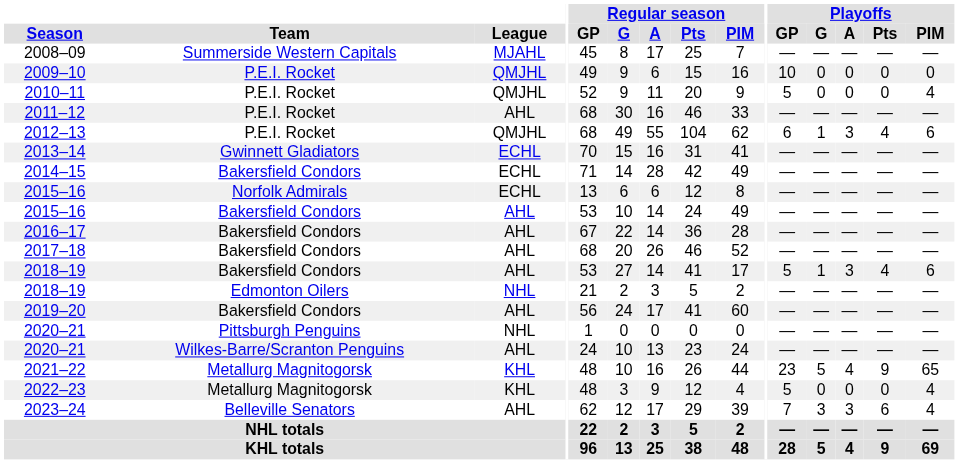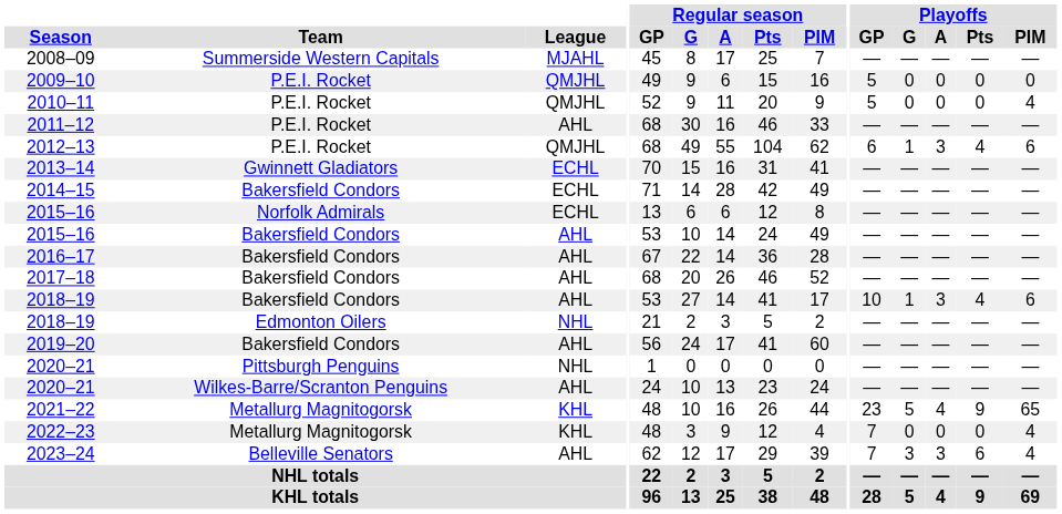2009–10 | Playoffs / GP: 10 -> 5
2018–19 / Bakersfield Condors | Playoffs / GP: 5 -> 10
2022–23 | Playoffs / GP: 5 -> 7
